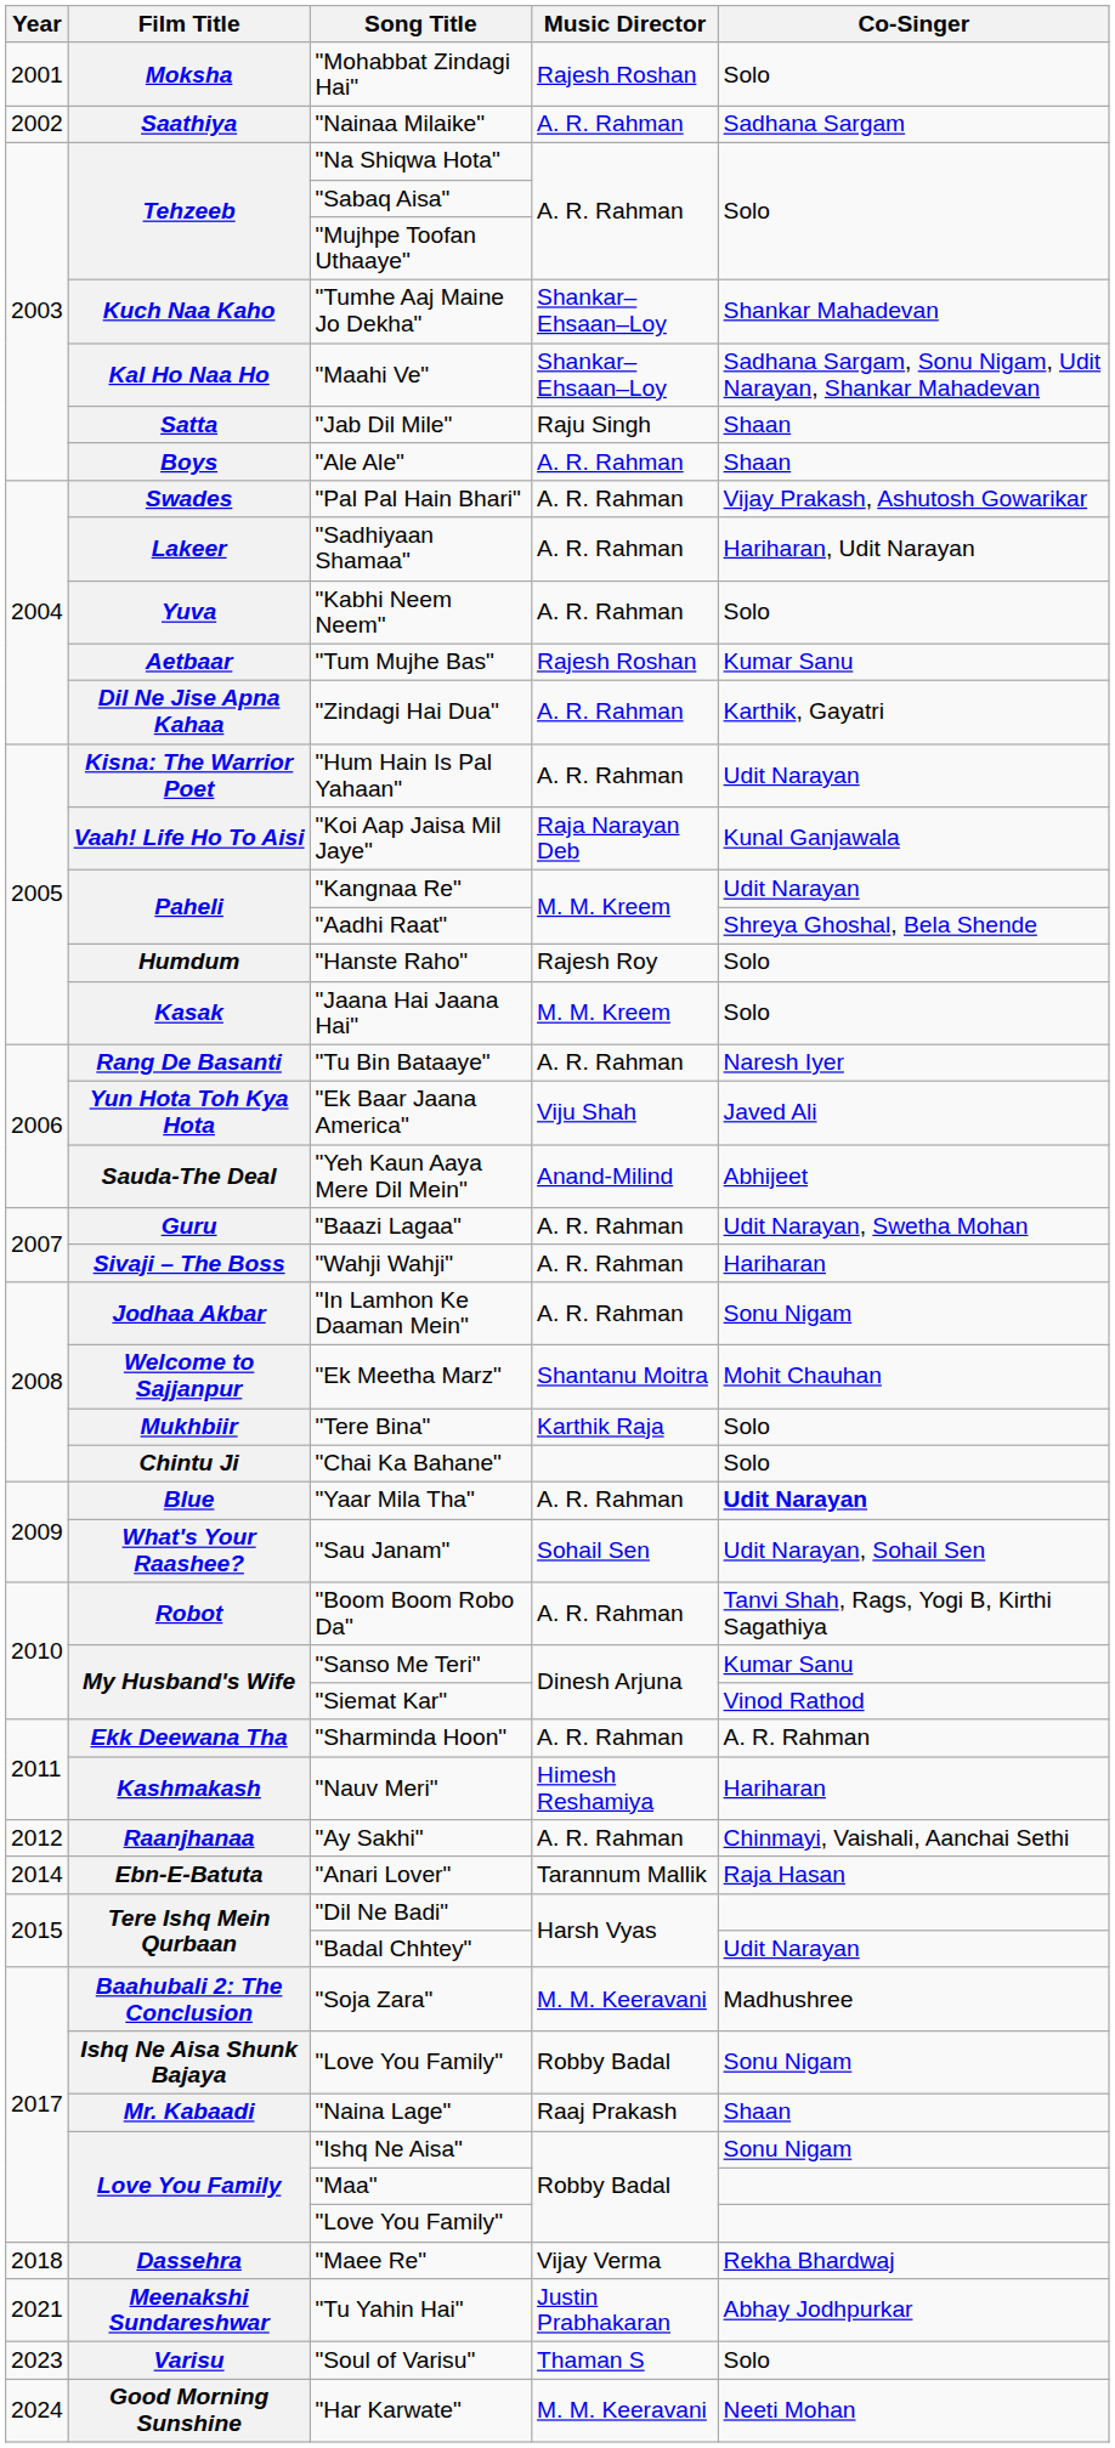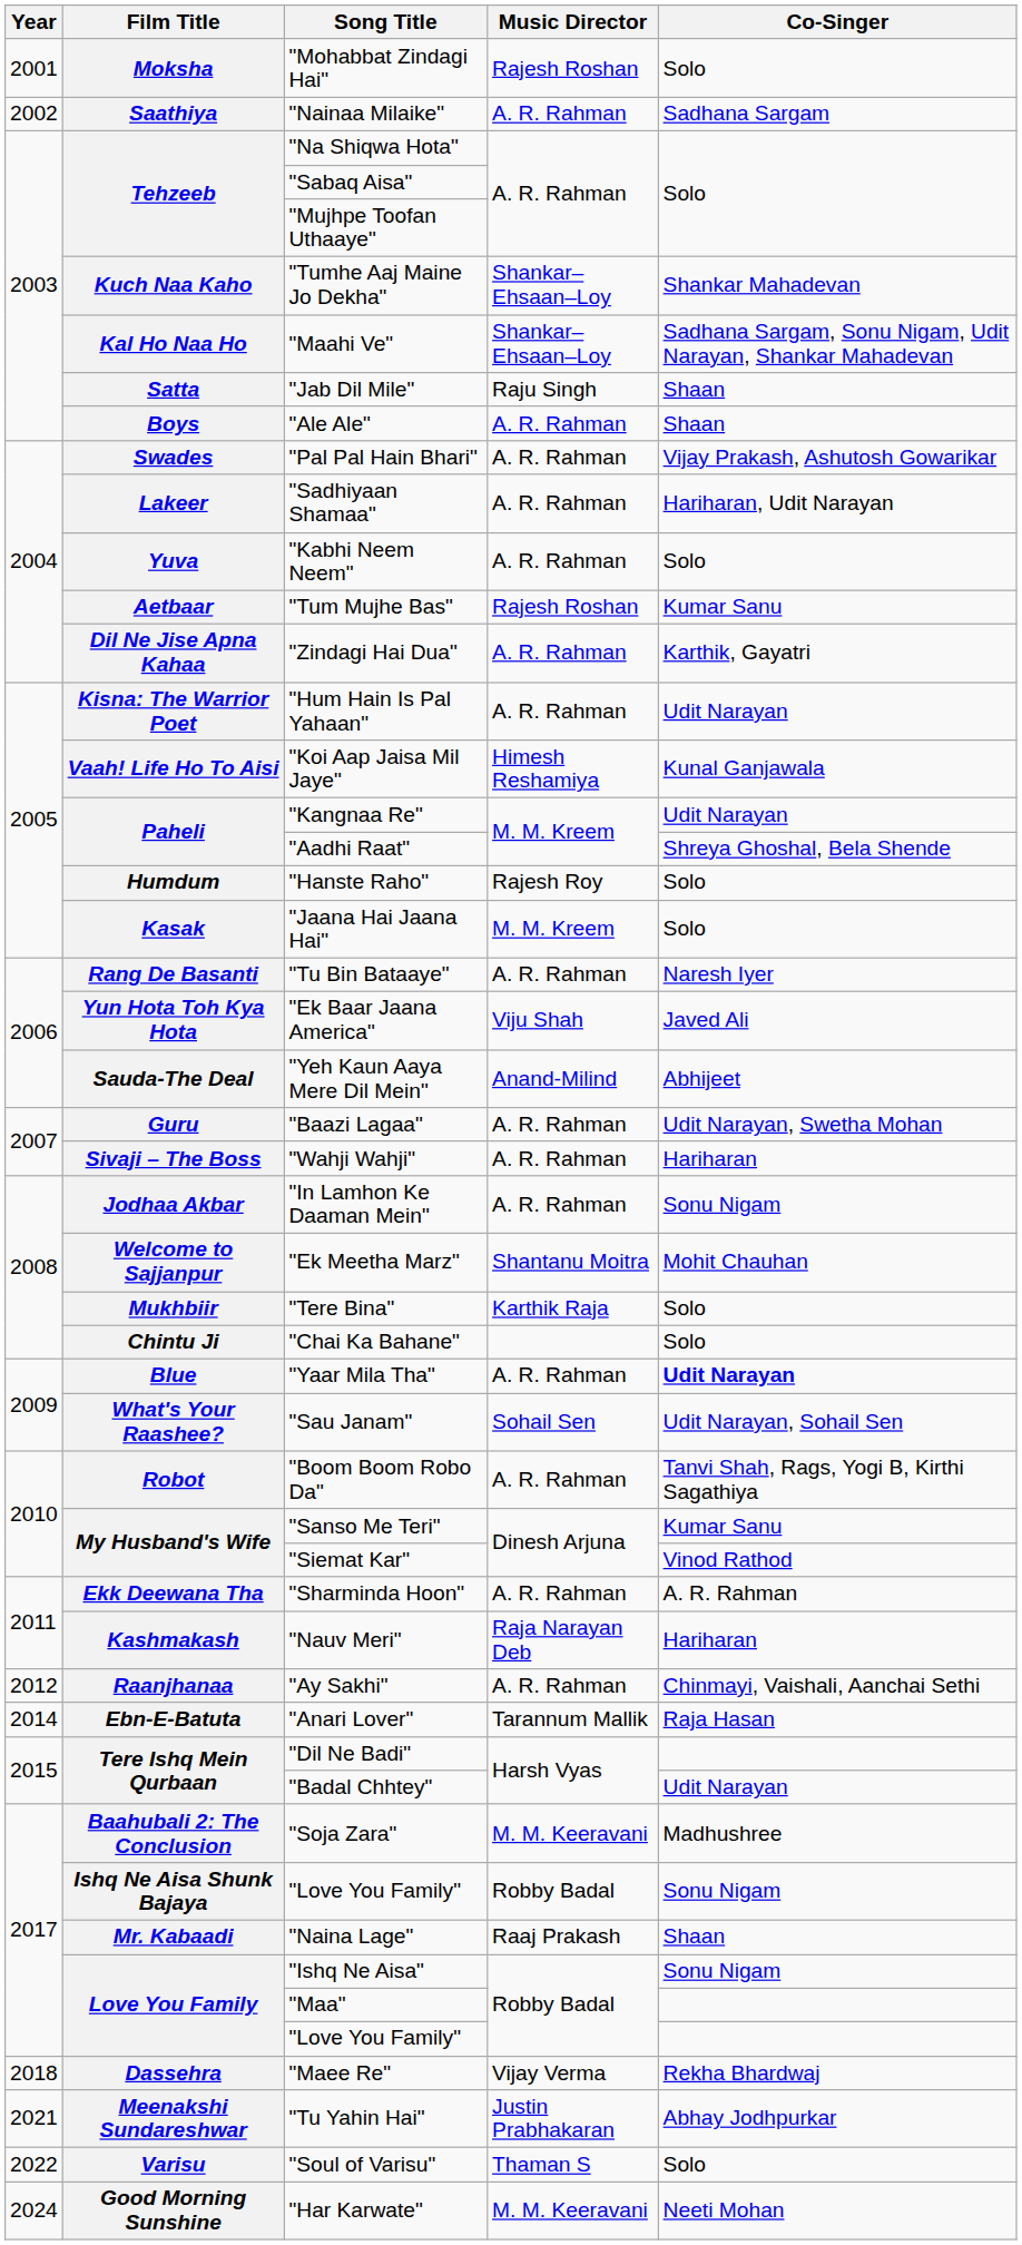"Koi Aap Jaisa Mil Jaye" | Music Director: Raja Narayan Deb -> Himesh Reshamiya
"Nauv Meri" | Music Director: Himesh Reshamiya -> Raja Narayan Deb
"Soul of Varisu" | Year: 2023 -> 2022
